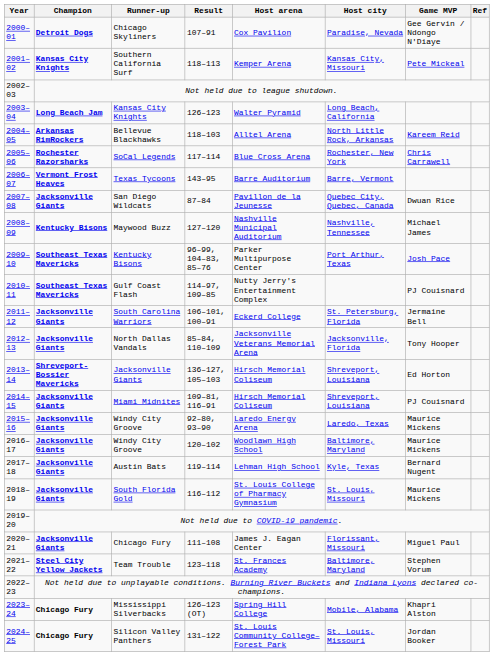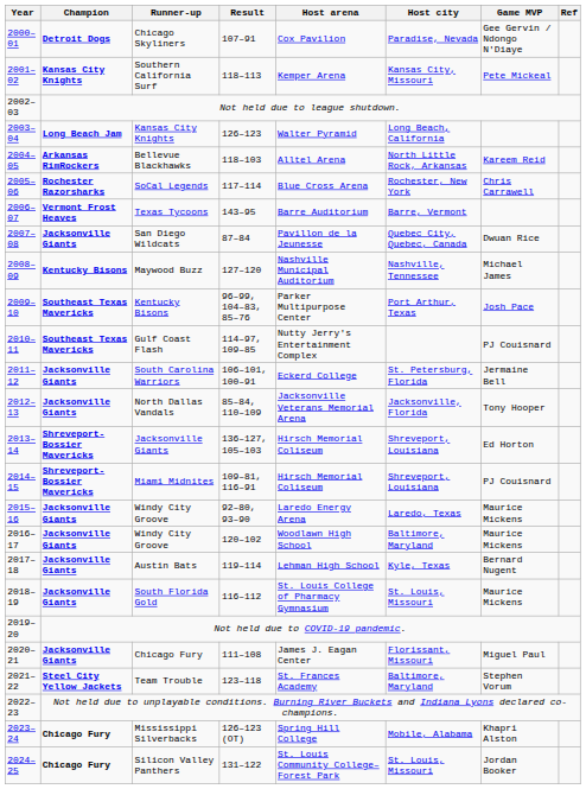Miami Midnites | Champion: Jacksonville Giants -> Shreveport-Bossier Mavericks
